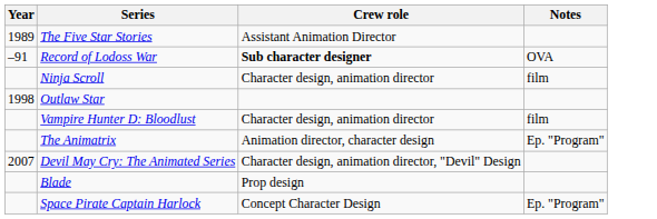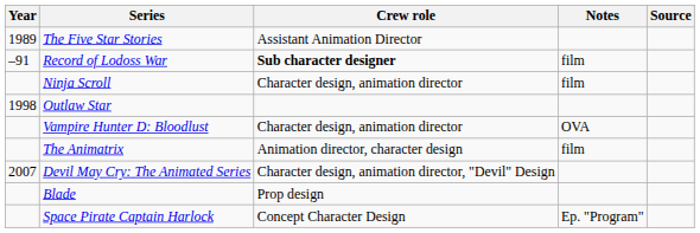+ column: Source
Record of Lodoss War | Notes: OVA -> film
Vampire Hunter D: Bloodlust | Notes: film -> OVA
The Animatrix | Notes: Ep. "Program" -> film
